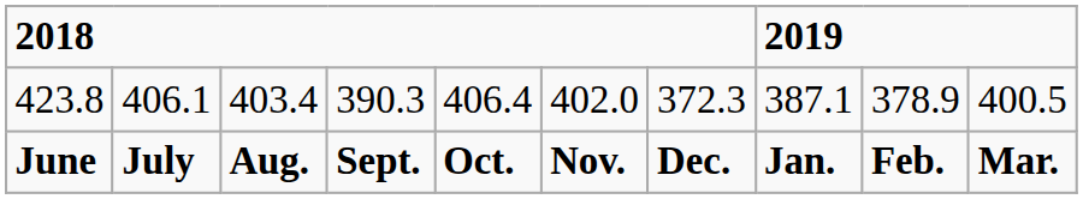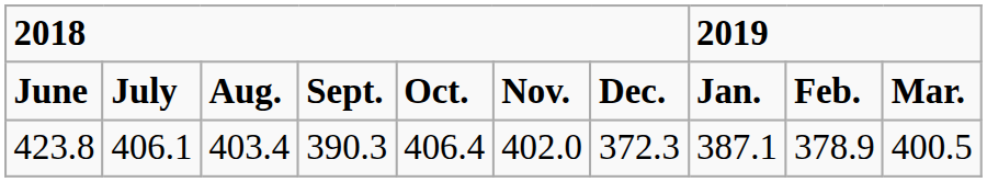rows swapped: June <-> 423.8
